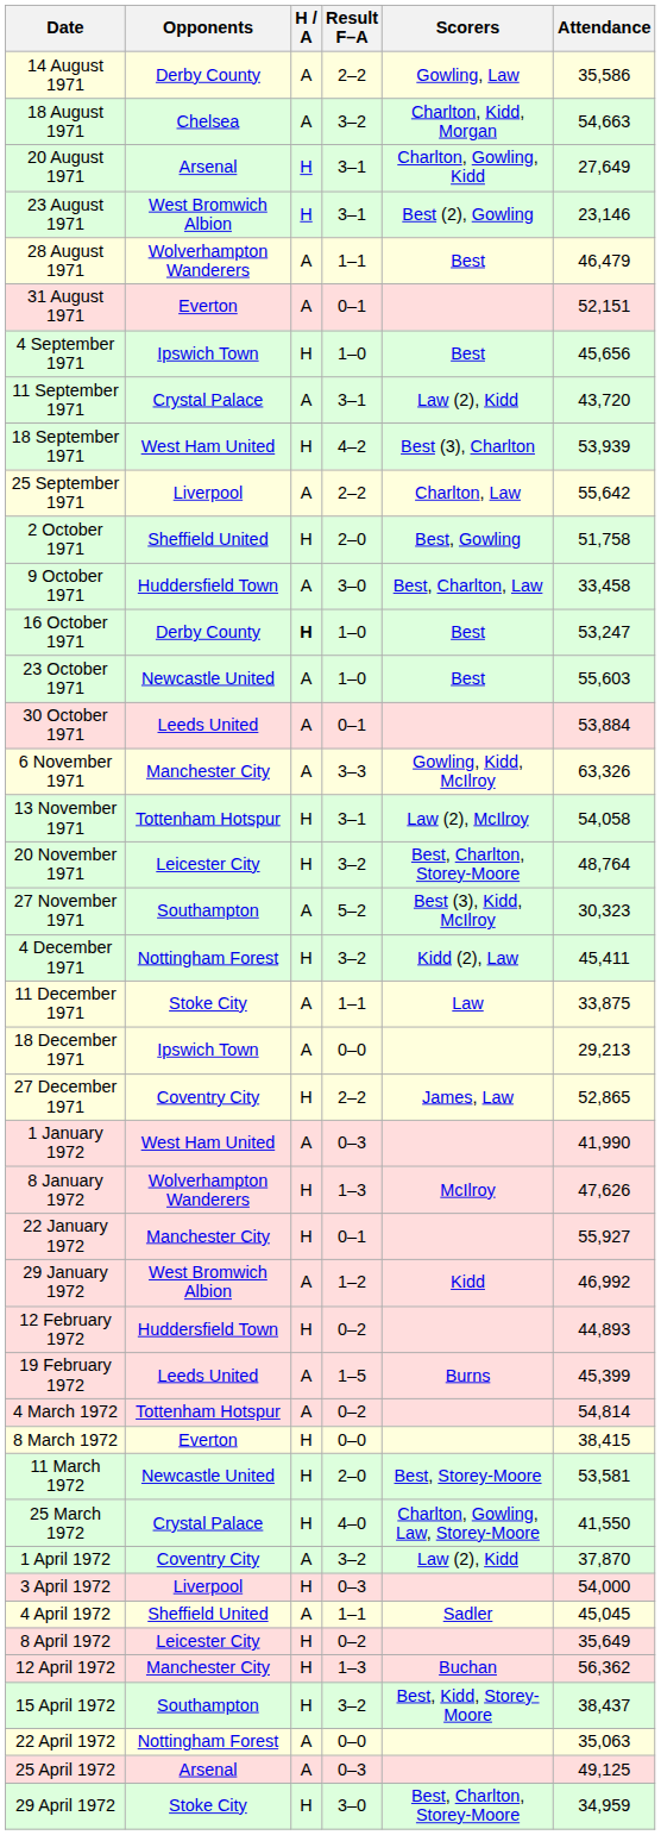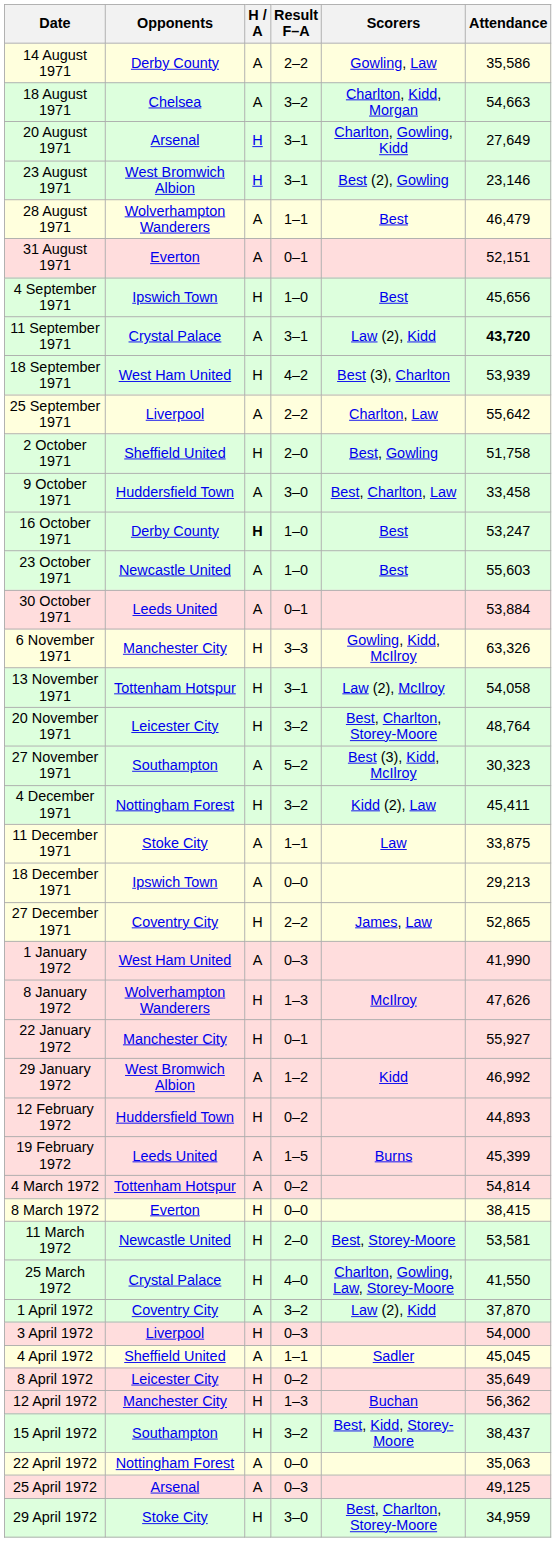11 September 1971 | Attendance: normal -> bold
6 November 1971 | H / A: A -> H
